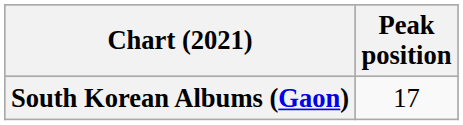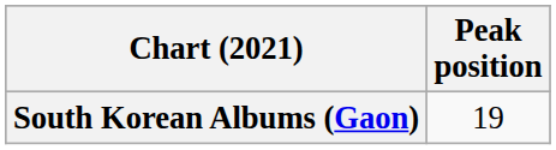South Korean Albums (Gaon) | Peak position: 17 -> 19
